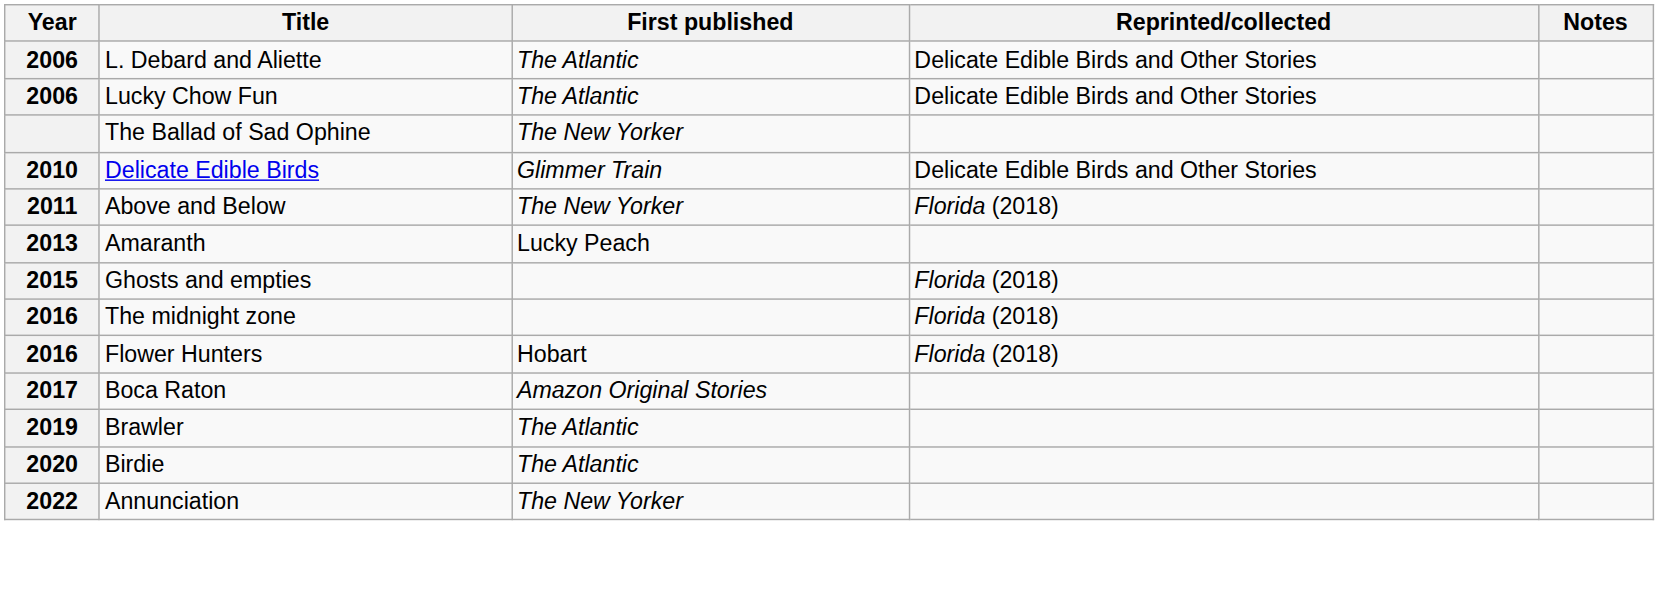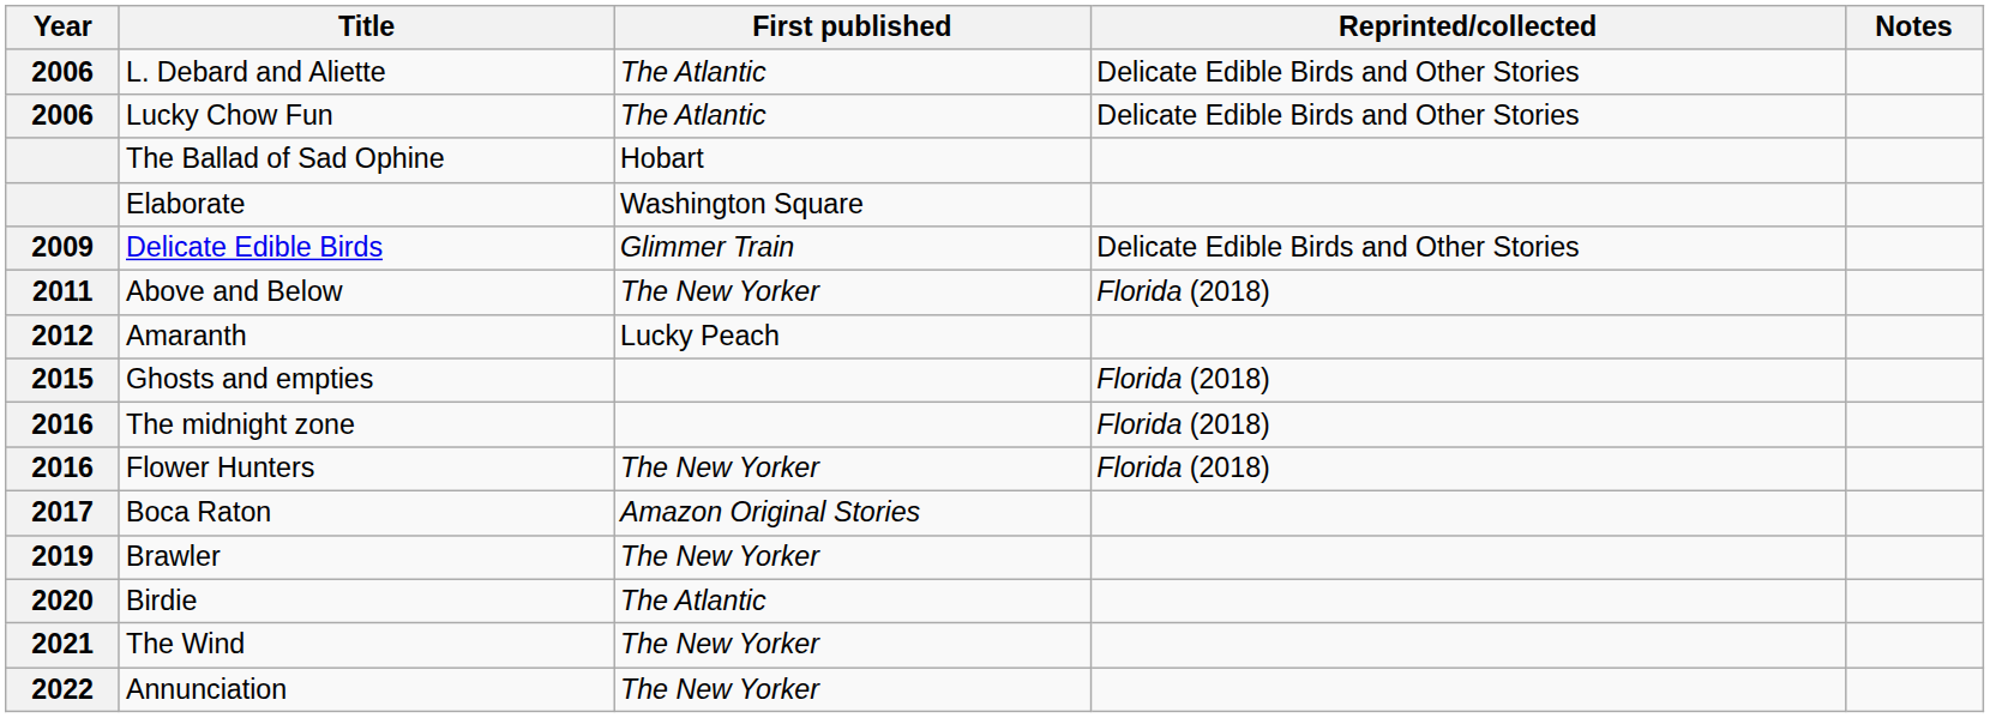The Ballad of Sad Ophine | First published: The New Yorker -> Hobart
+ row: Elaborate | Washington Square
Delicate Edible Birds | Year: 2010 -> 2009
Amaranth | Year: 2013 -> 2012
Flower Hunters | First published: Hobart -> The New Yorker
Brawler | First published: The Atlantic -> The New Yorker
+ row: 2021 | The Wind | The New Yorker
